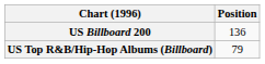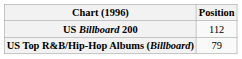US Billboard 200 | Position: 136 -> 112
